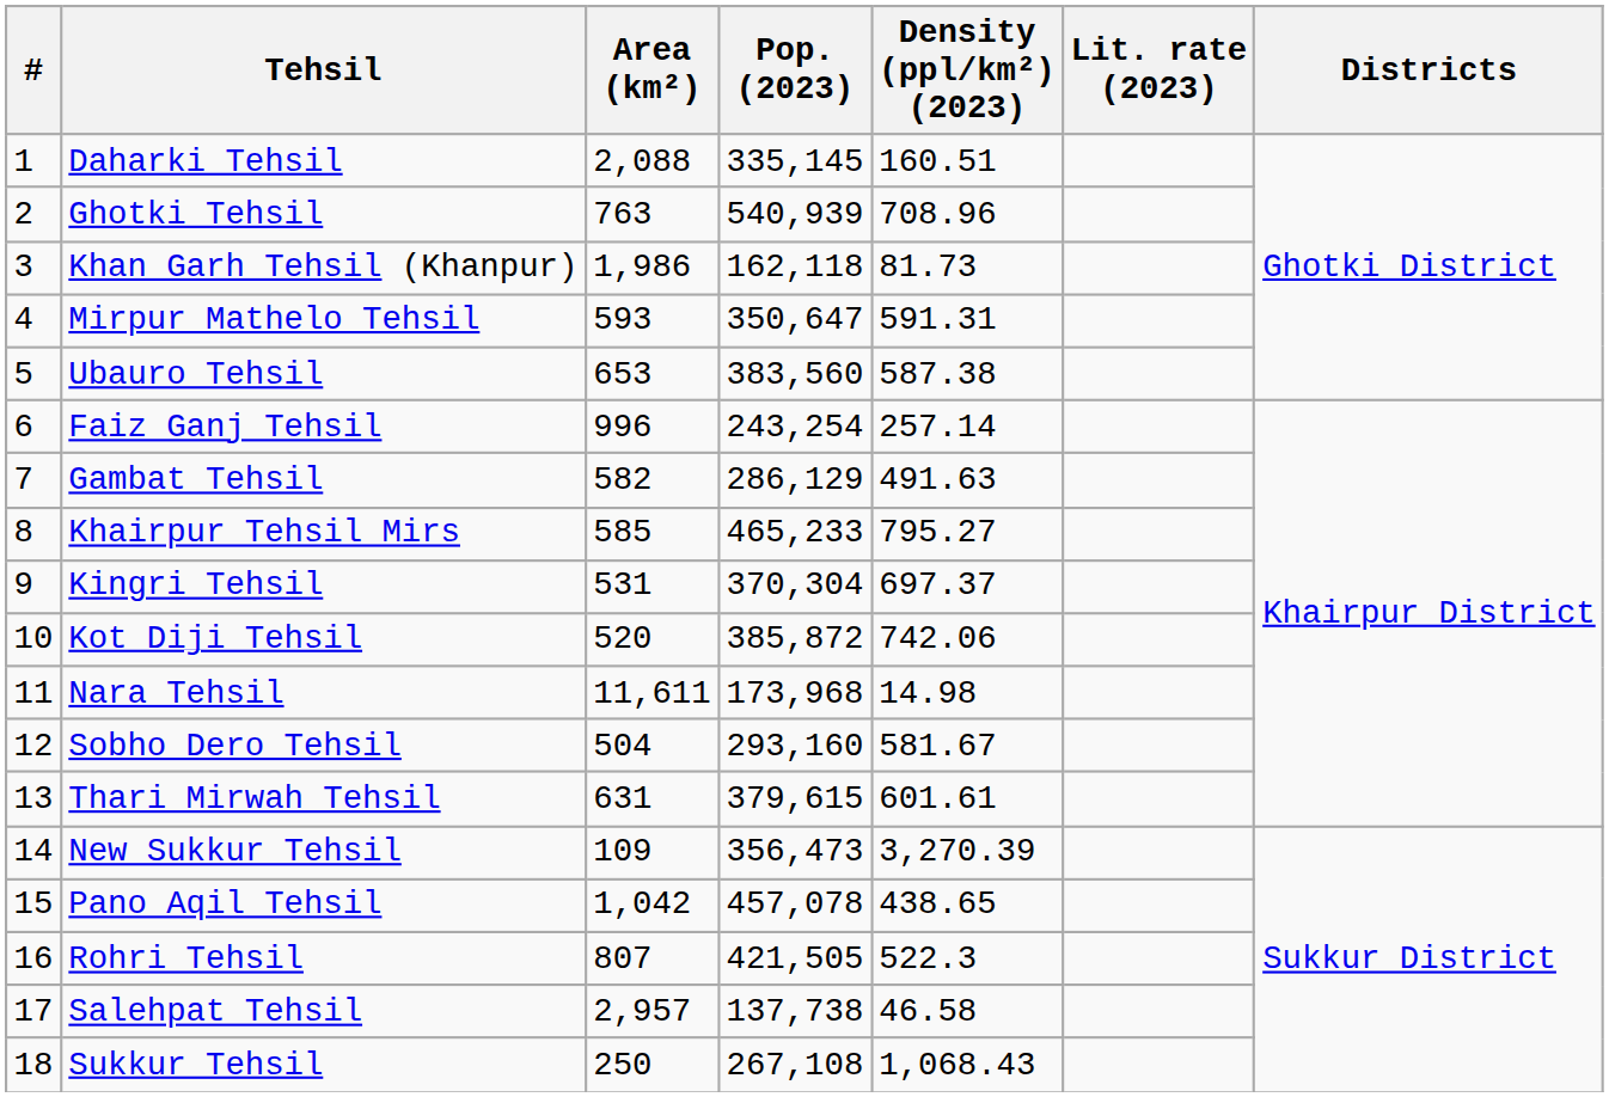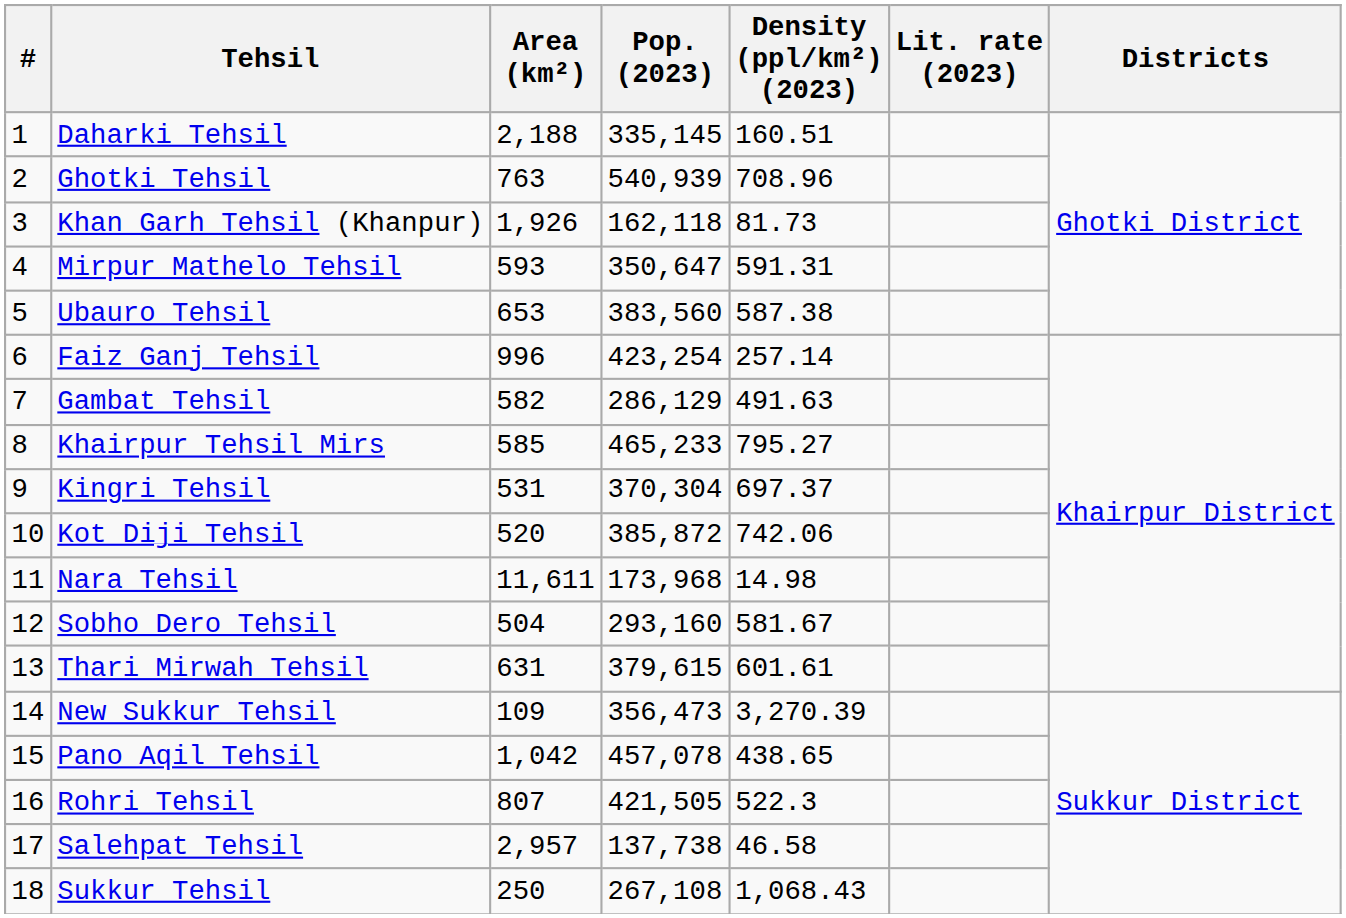Daharki Tehsil | Area (km²): 2,088 -> 2,188
Khan Garh Tehsil (Khanpur) | Area (km²): 1,986 -> 1,926
Faiz Ganj Tehsil | Pop. (2023): 243,254 -> 423,254
